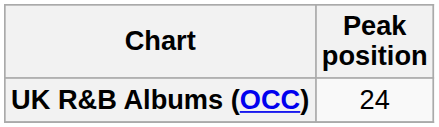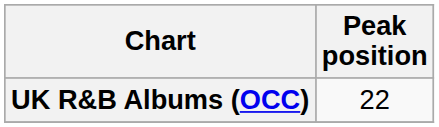UK R&B Albums (OCC) | Peak position: 24 -> 22
